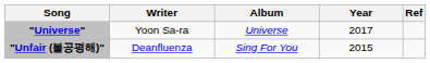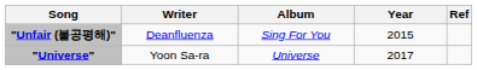rows swapped: "Unfair (불공평해)" <-> "Universe"
